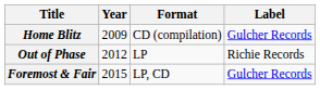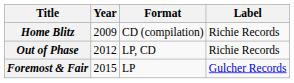Home Blitz | Label: Gulcher Records -> Richie Records
Out of Phase | Format: LP -> LP, CD
Foremost & Fair | Format: LP, CD -> LP
